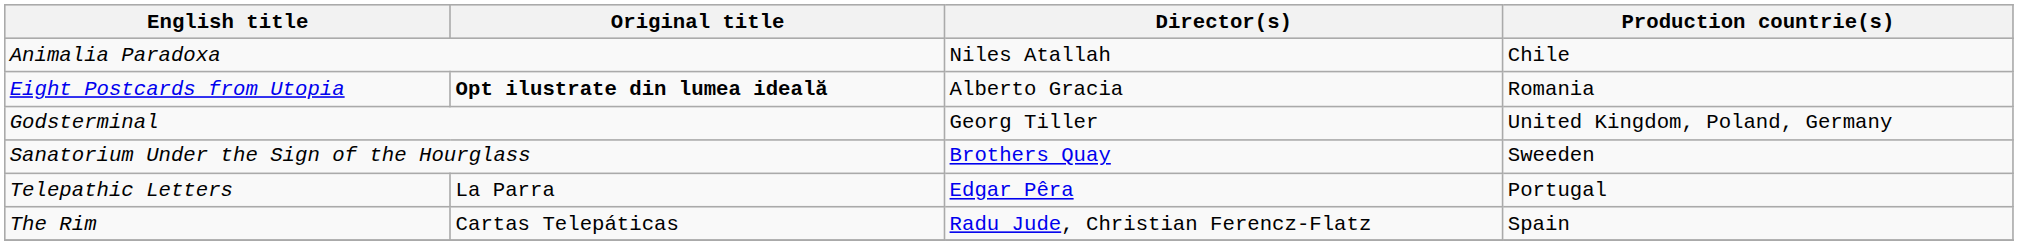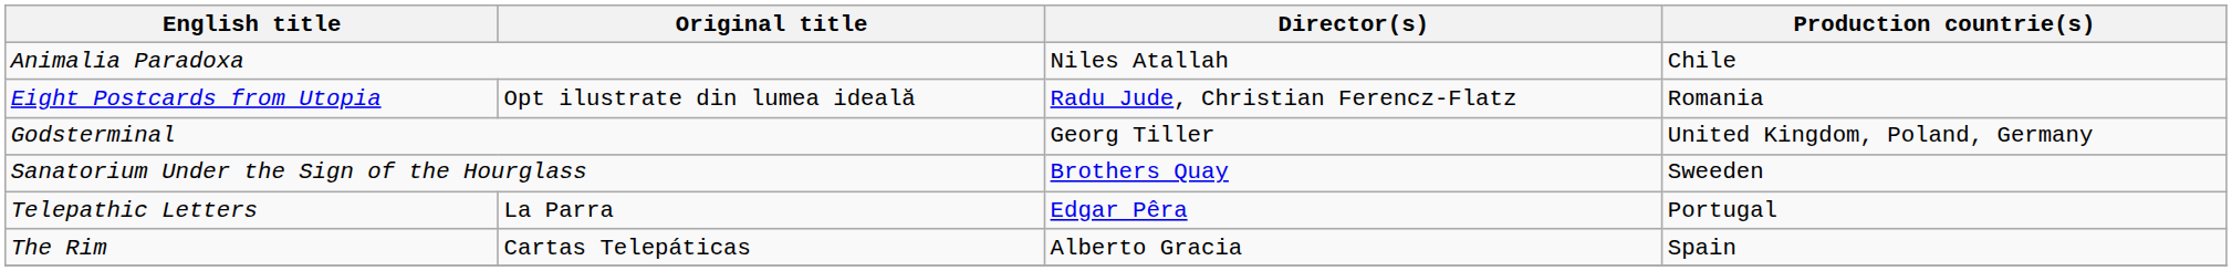Eight Postcards from Utopia | Original title: bold -> normal
Eight Postcards from Utopia | Director(s): Alberto Gracia -> Radu Jude, Christian Ferencz-Flatz
The Rim | Director(s): Radu Jude, Christian Ferencz-Flatz -> Alberto Gracia
